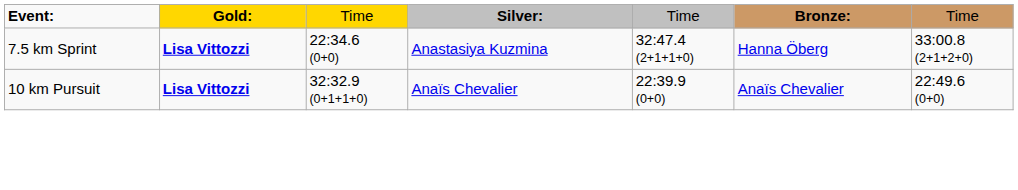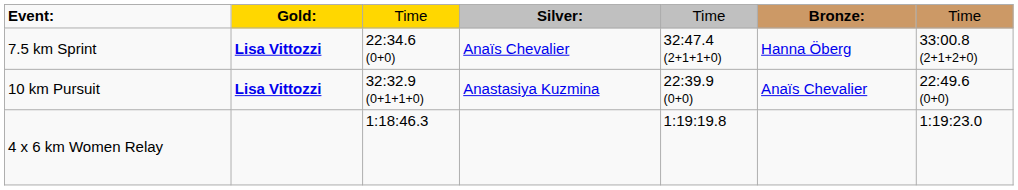7.5 km Sprint | column 4: Anastasiya Kuzmina -> Anaïs Chevalier
10 km Pursuit | column 4: Anaïs Chevalier -> Anastasiya Kuzmina
+ row: 4 x 6 km Women Relay | 1:18:46.3 | 1:19:19.8 | 1:19:23.0
